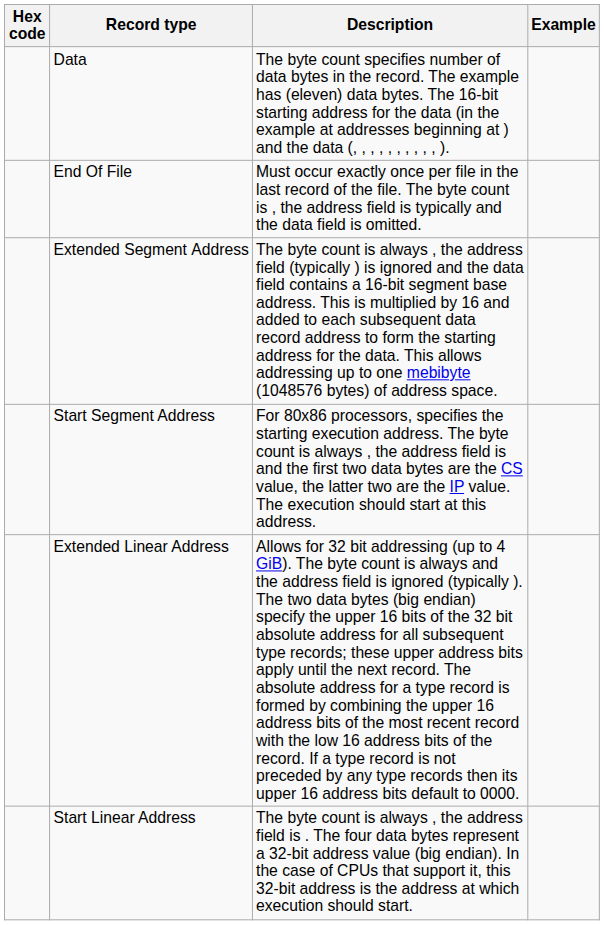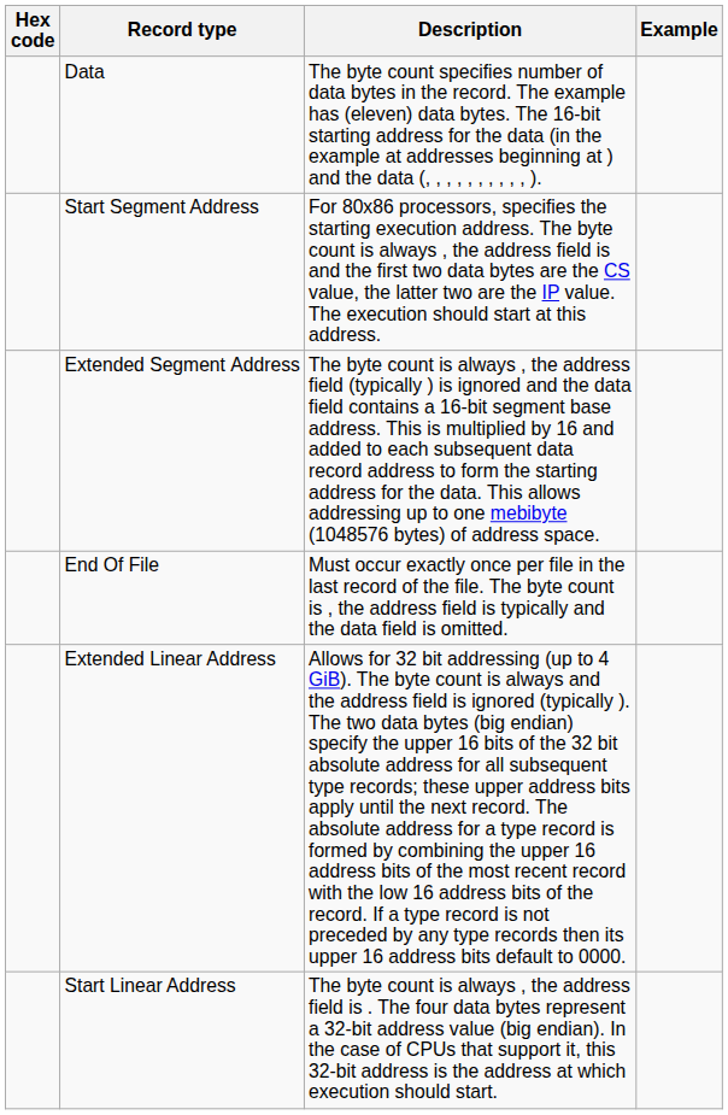rows swapped: End Of File <-> Start Segment Address
